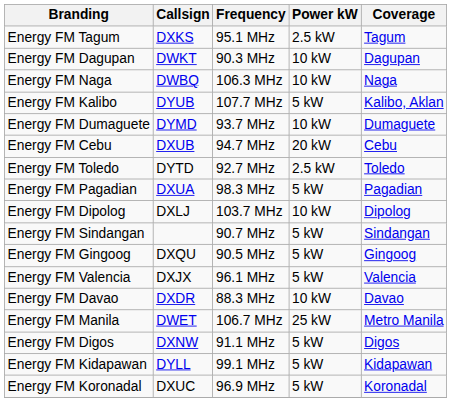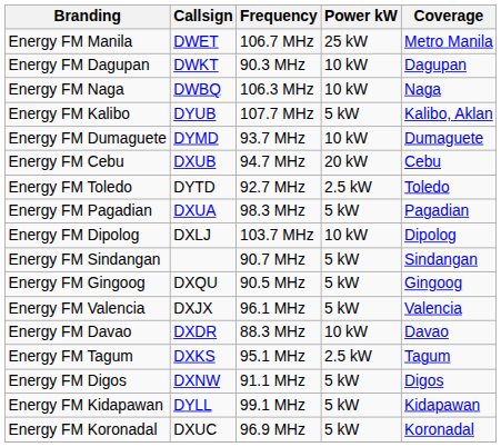rows swapped: Energy FM Manila <-> Energy FM Tagum
